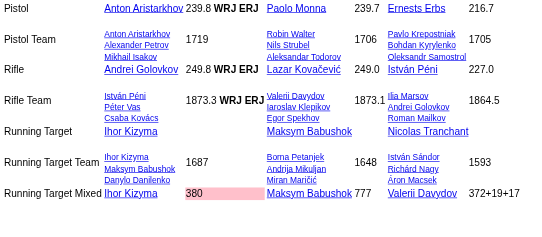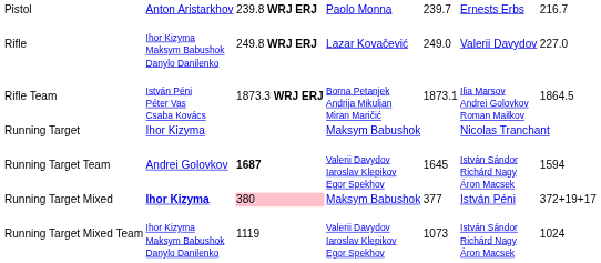- row: Pistol Team | Anton Aristarkhov Alexander Petrov Mikhail Isakov | 1719 | Robin Walter Nils Strubel Aleksandar Todorov | 1706 | Pavlo Krepostniak Bohdan Kyrylenko Oleksandr Samostrol | 1705
Rifle | column 2: Andrei Golovkov -> Ihor Kizyma Maksym Babushok Danylo Danilenko
Rifle | column 6: István Péni -> Valerii Davydov
Rifle Team | column 4: Valerii Davydov Iaroslav Klepikov Egor Spekhov -> Borna Petanjek Andrija Mikuljan Miran Maričić
Running Target Team | column 2: Ihor Kizyma Maksym Babushok Danylo Danilenko -> Andrei Golovkov
Running Target Team | column 3: normal -> bold
Running Target Team | column 4: Borna Petanjek Andrija Mikuljan Miran Maričić -> Valerii Davydov Iaroslav Klepikov Egor Spekhov
Running Target Team | column 5: 1648 -> 1645
Running Target Team | column 7: 1593 -> 1594
Running Target Mixed | column 2: normal -> bold
Running Target Mixed | column 5: 777 -> 377
Running Target Mixed | column 6: Valerii Davydov -> István Péni
+ row: Running Target Mixed Team | Ihor Kizyma Maksym Babushok Danylo Danilenko | 1119 | Valerii Davydov Iaroslav Klepikov Egor Spekhov | 1073 | István Sándor Richárd Nagy Áron Macsek | 1024
